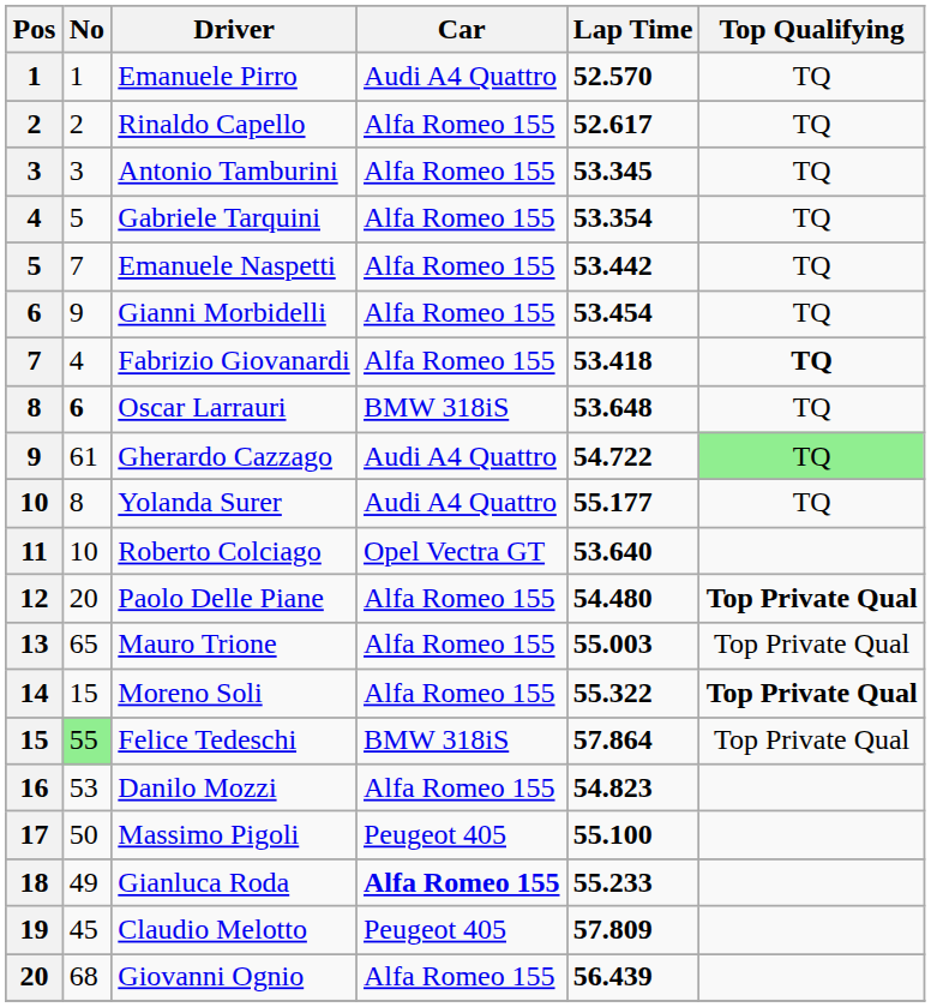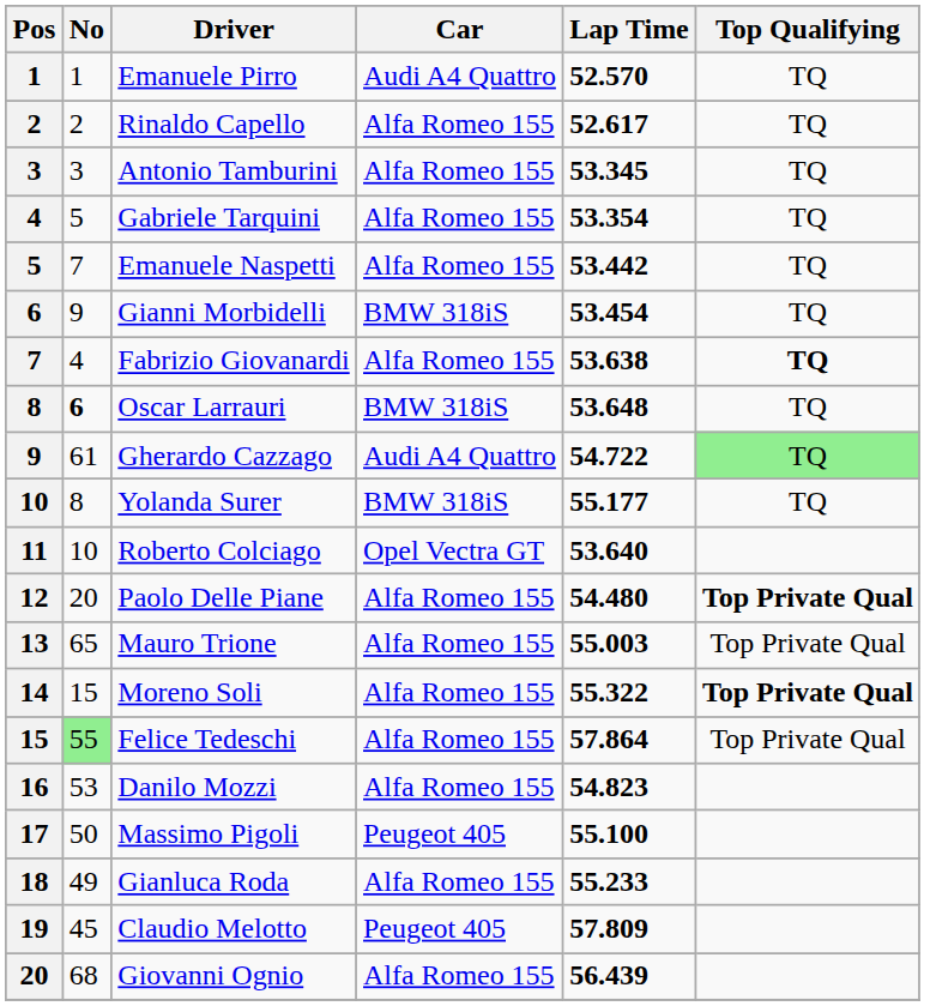Gianni Morbidelli | Car: Alfa Romeo 155 -> BMW 318iS
Fabrizio Giovanardi | Lap Time: 53.418 -> 53.638
Yolanda Surer | Car: Audi A4 Quattro -> BMW 318iS
Felice Tedeschi | Car: BMW 318iS -> Alfa Romeo 155
Gianluca Roda | Car: bold -> normal
